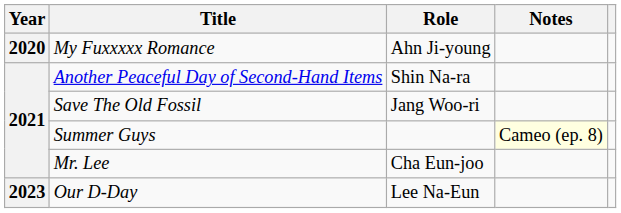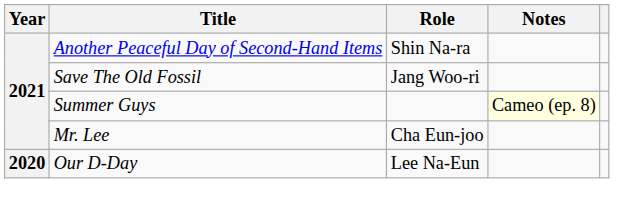- row: 2020 | My Fuxxxxx Romance | Ahn Ji-young
Our D-Day | Year: 2023 -> 2020
